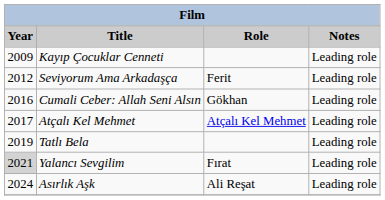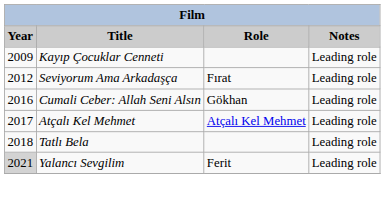Seviyorum Ama Arkadaşça | Role: Ferit -> Fırat
Tatlı Bela | Year: 2019 -> 2018
Yalancı Sevgilim | Role: Fırat -> Ferit
- row: 2024 | Asırlık Aşk | Ali Reşat | Leading role
